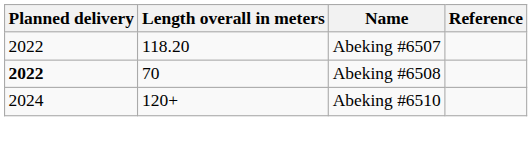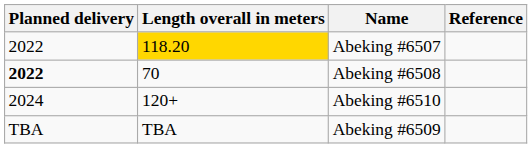Abeking #6507 | Length overall in meters: no background -> gold background
+ row: TBA | TBA | Abeking #6509
